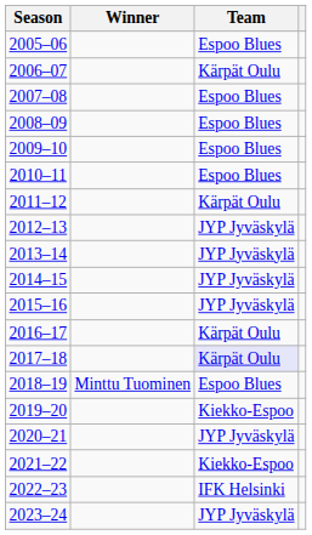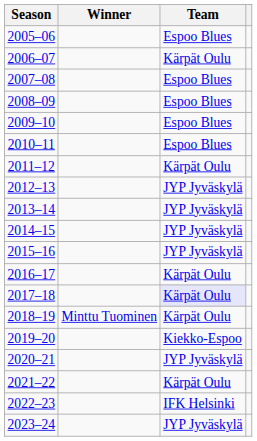2018–19 | Team: Espoo Blues -> Kärpät Oulu
2021–22 | Team: Kiekko-Espoo -> Kärpät Oulu
